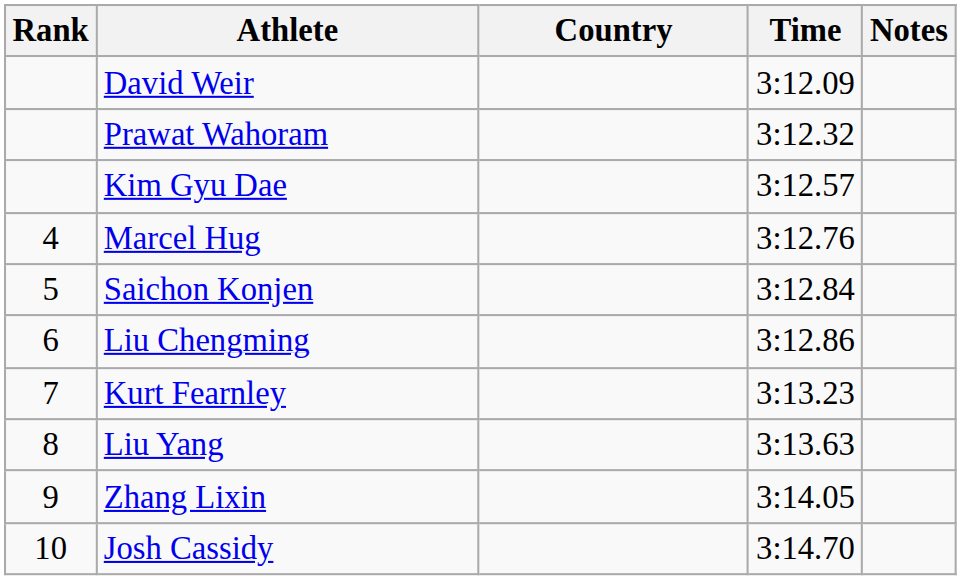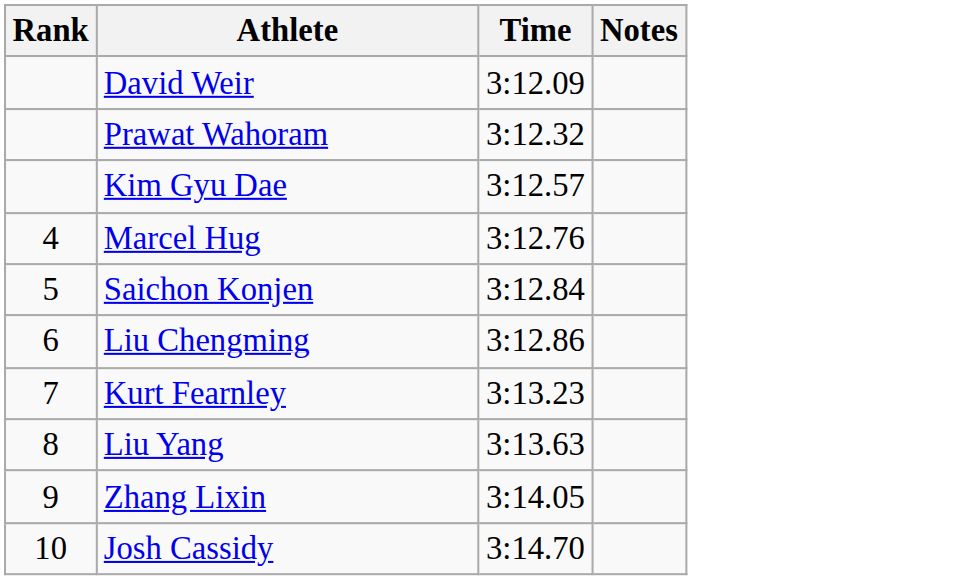- column: Country
